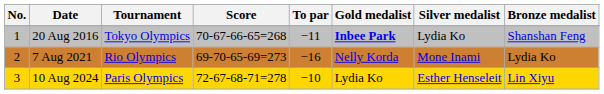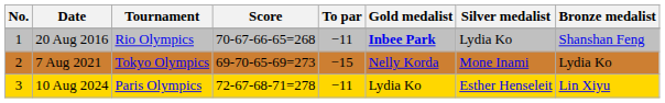20 Aug 2016 | Tournament: Tokyo Olympics -> Rio Olympics
7 Aug 2021 | Tournament: Rio Olympics -> Tokyo Olympics
7 Aug 2021 | To par: −16 -> −15
10 Aug 2024 | To par: −10 -> −11
